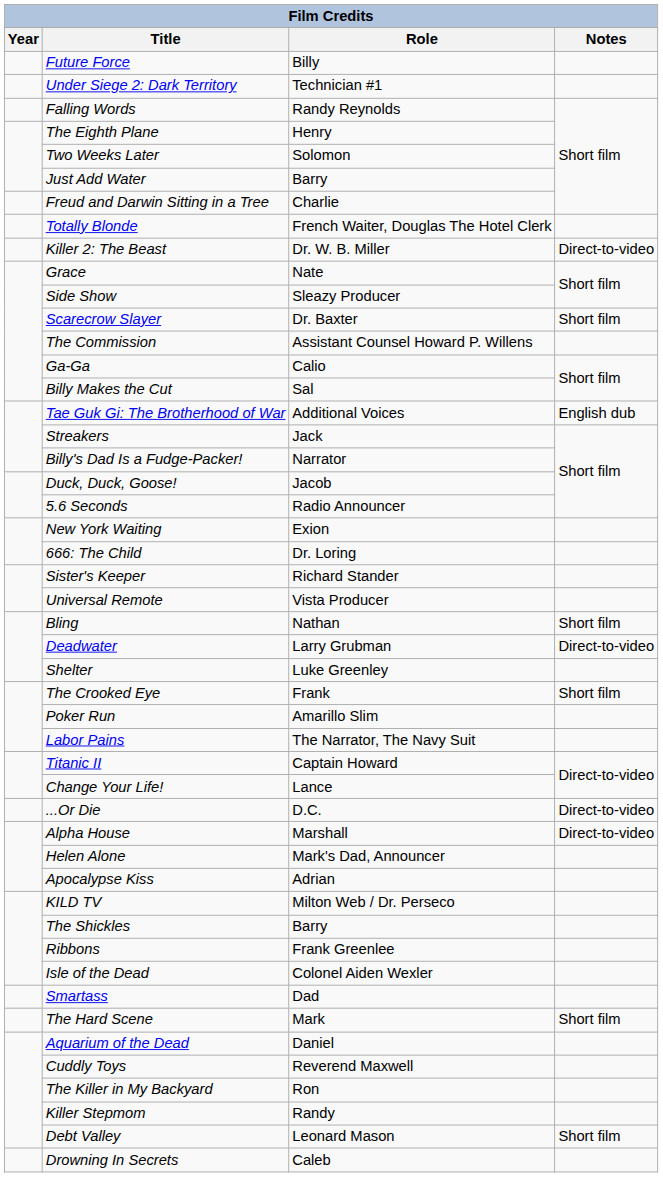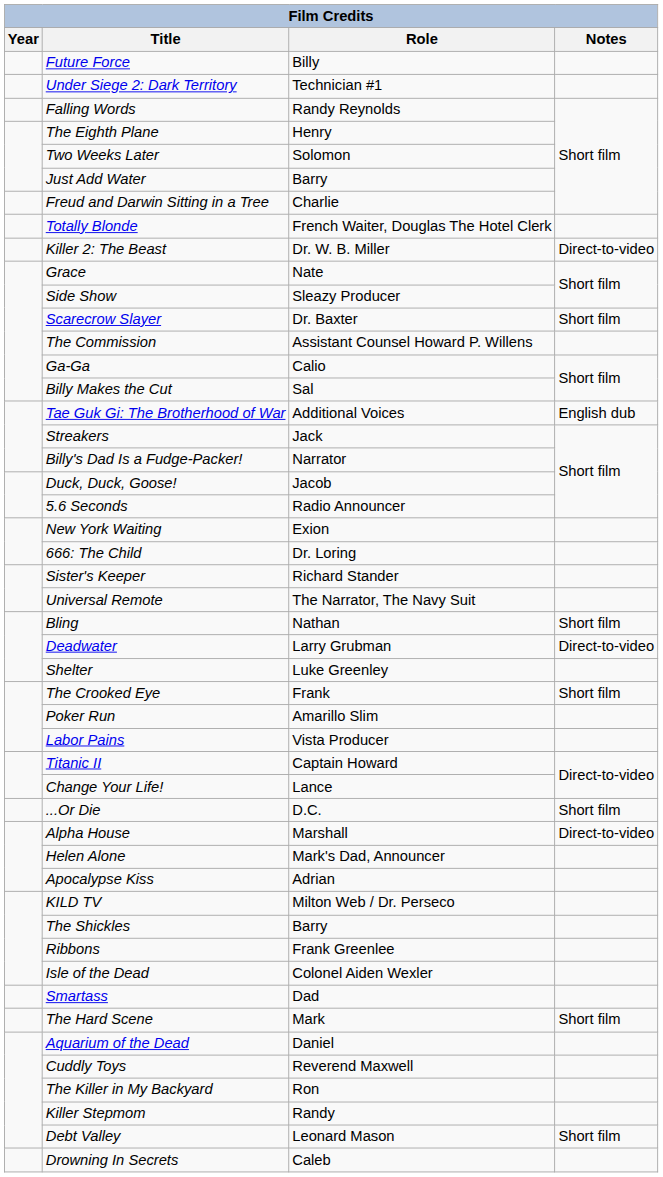Universal Remote | Role: Vista Producer -> The Narrator, The Navy Suit
Labor Pains | Role: The Narrator, The Navy Suit -> Vista Producer
...Or Die | Notes: Direct-to-video -> Short film
